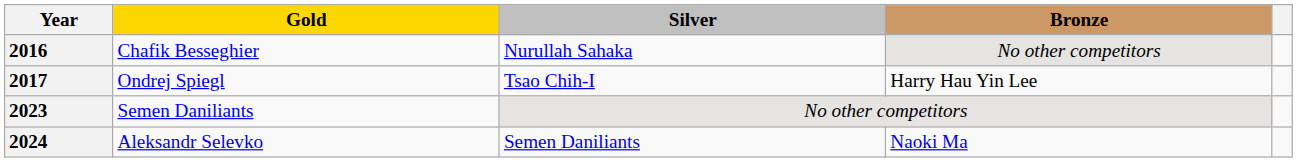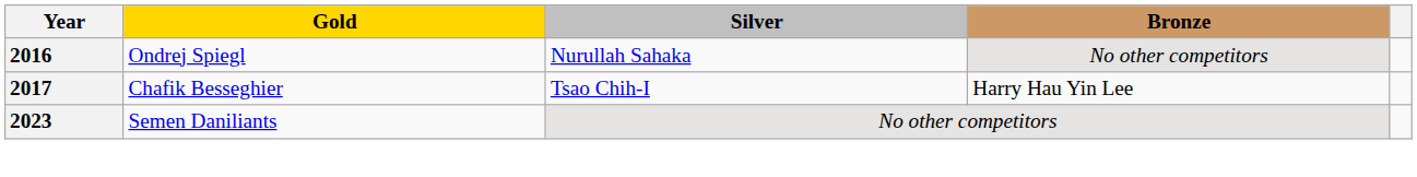2016 | Gold: Chafik Besseghier -> Ondrej Spiegl
2017 | Gold: Ondrej Spiegl -> Chafik Besseghier
- row: 2024 | Aleksandr Selevko | Semen Daniliants | Naoki Ma
